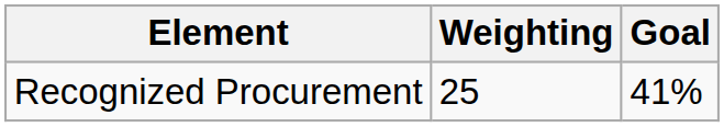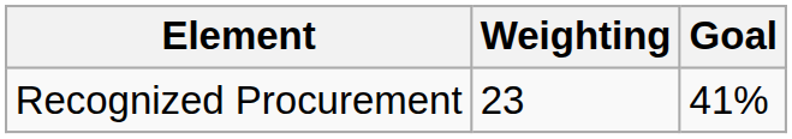Recognized Procurement | Weighting: 25 -> 23
